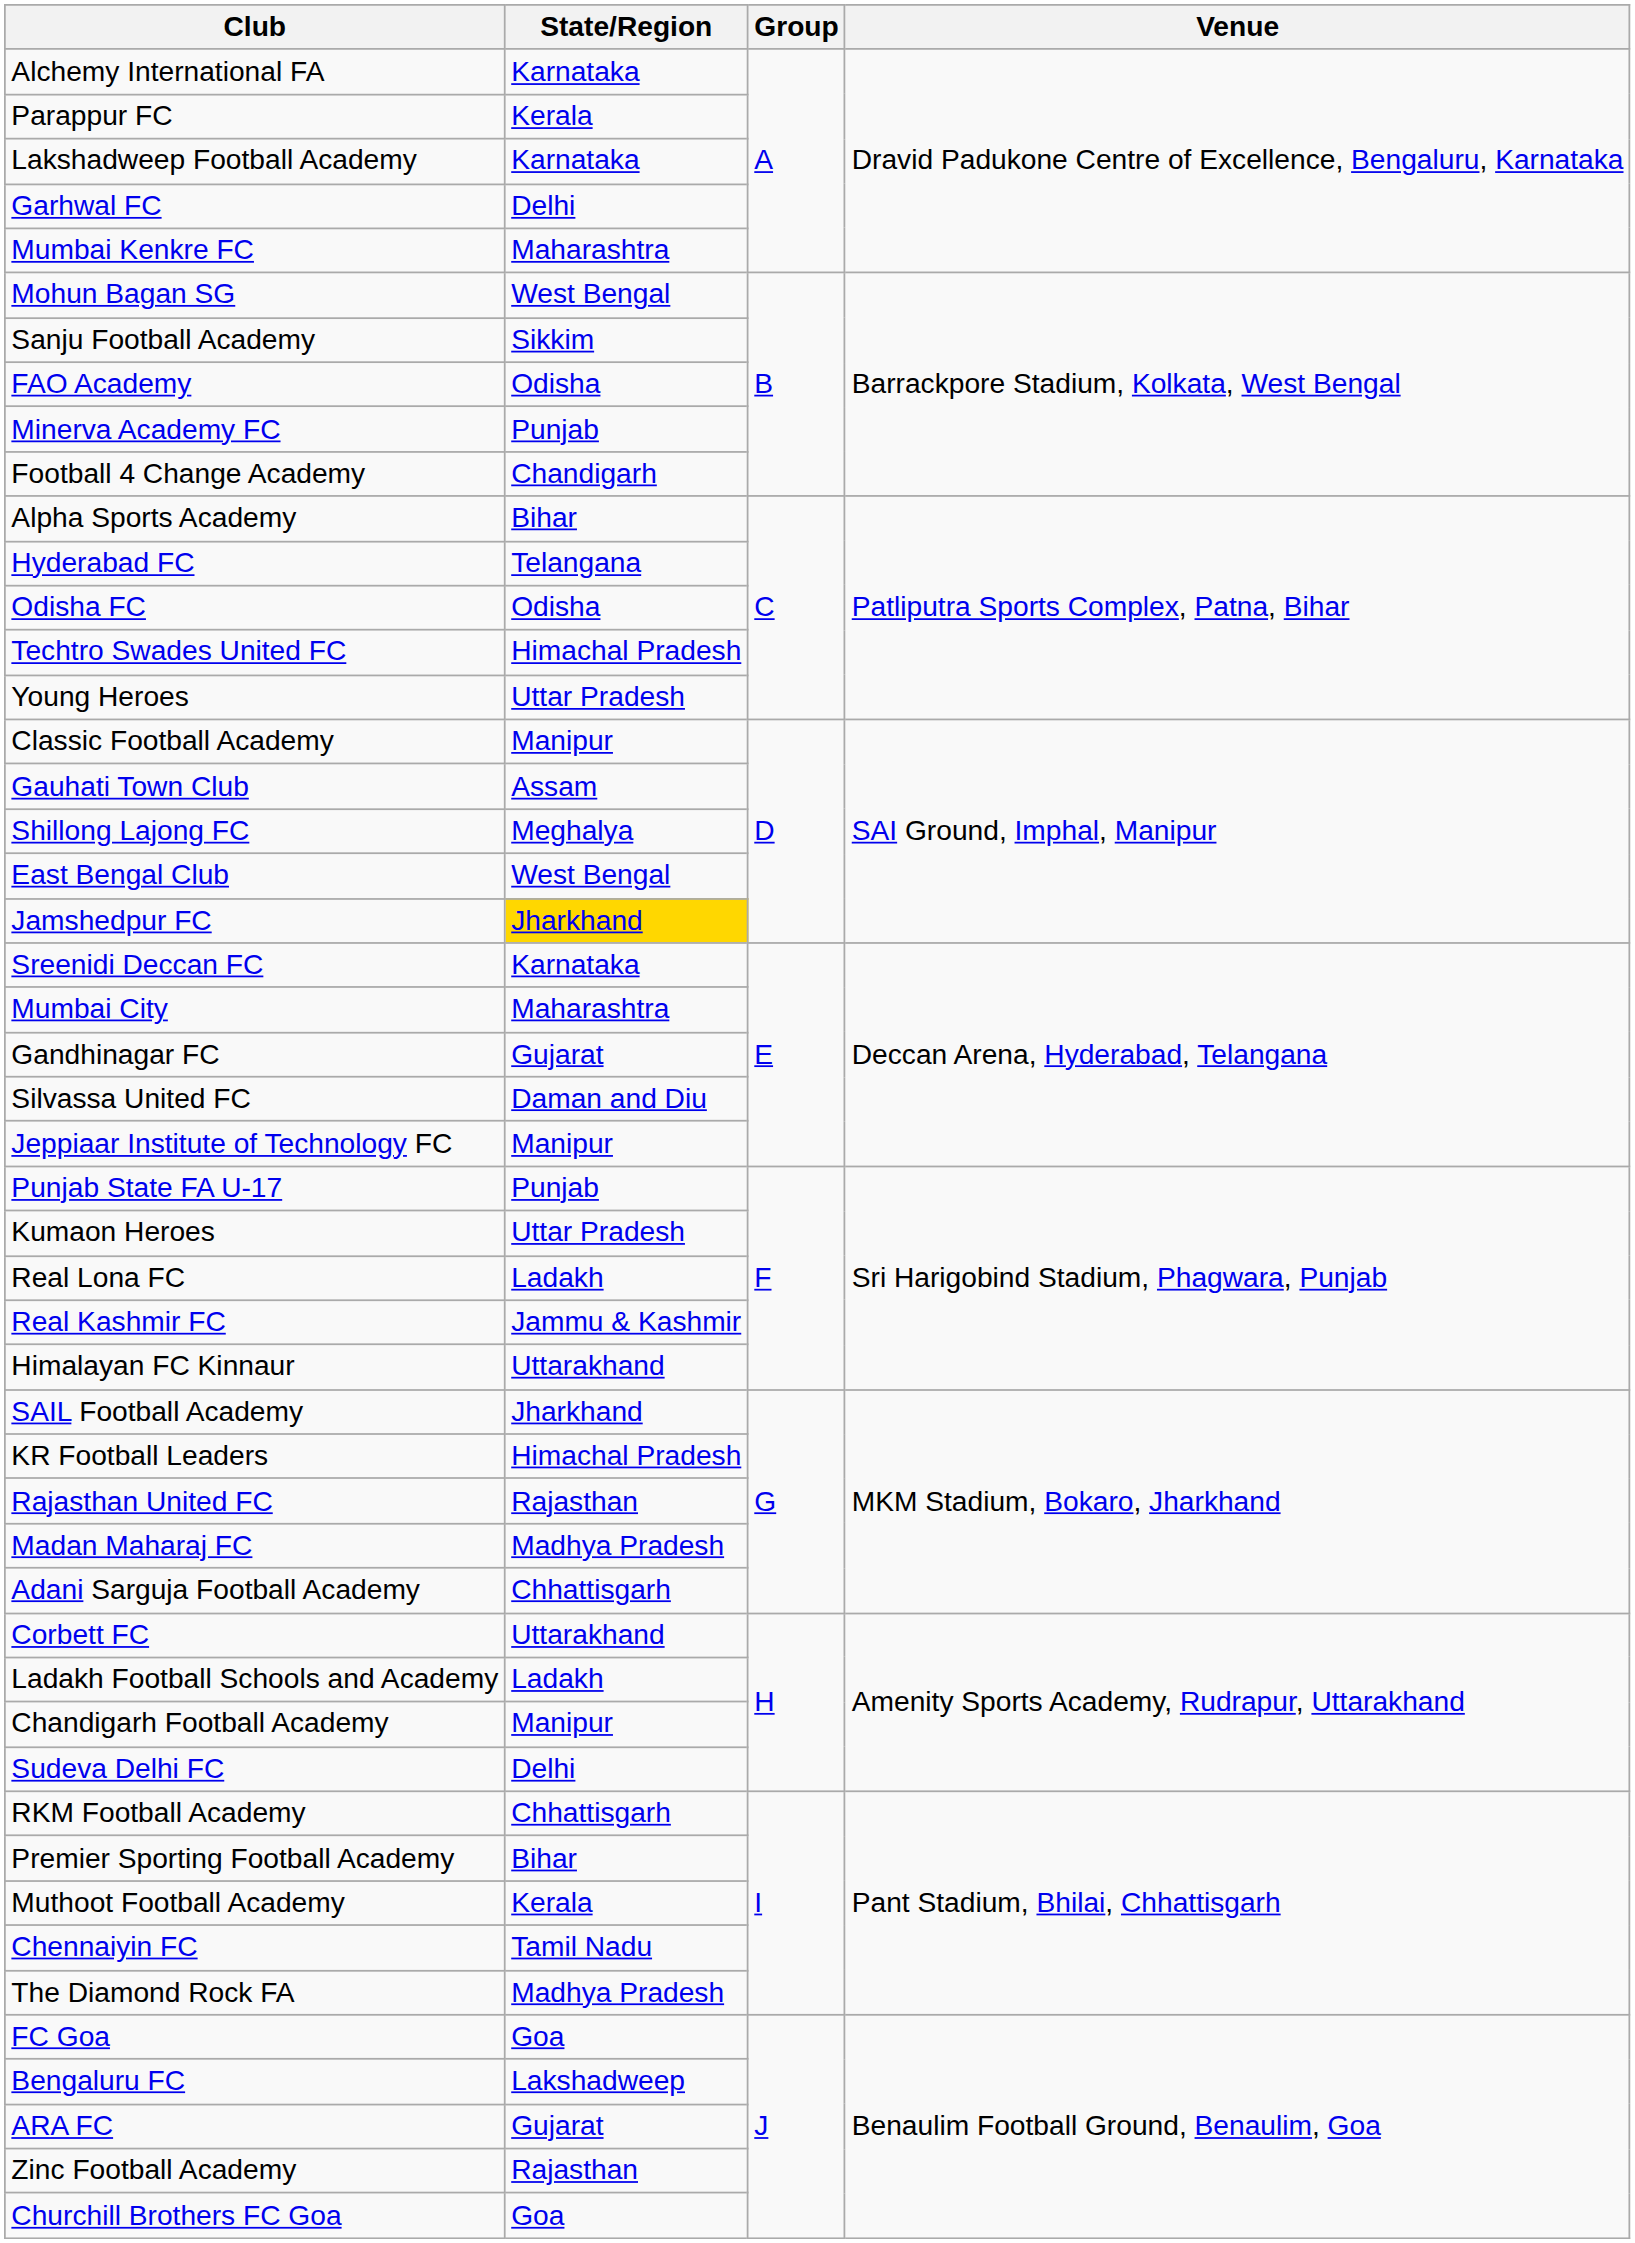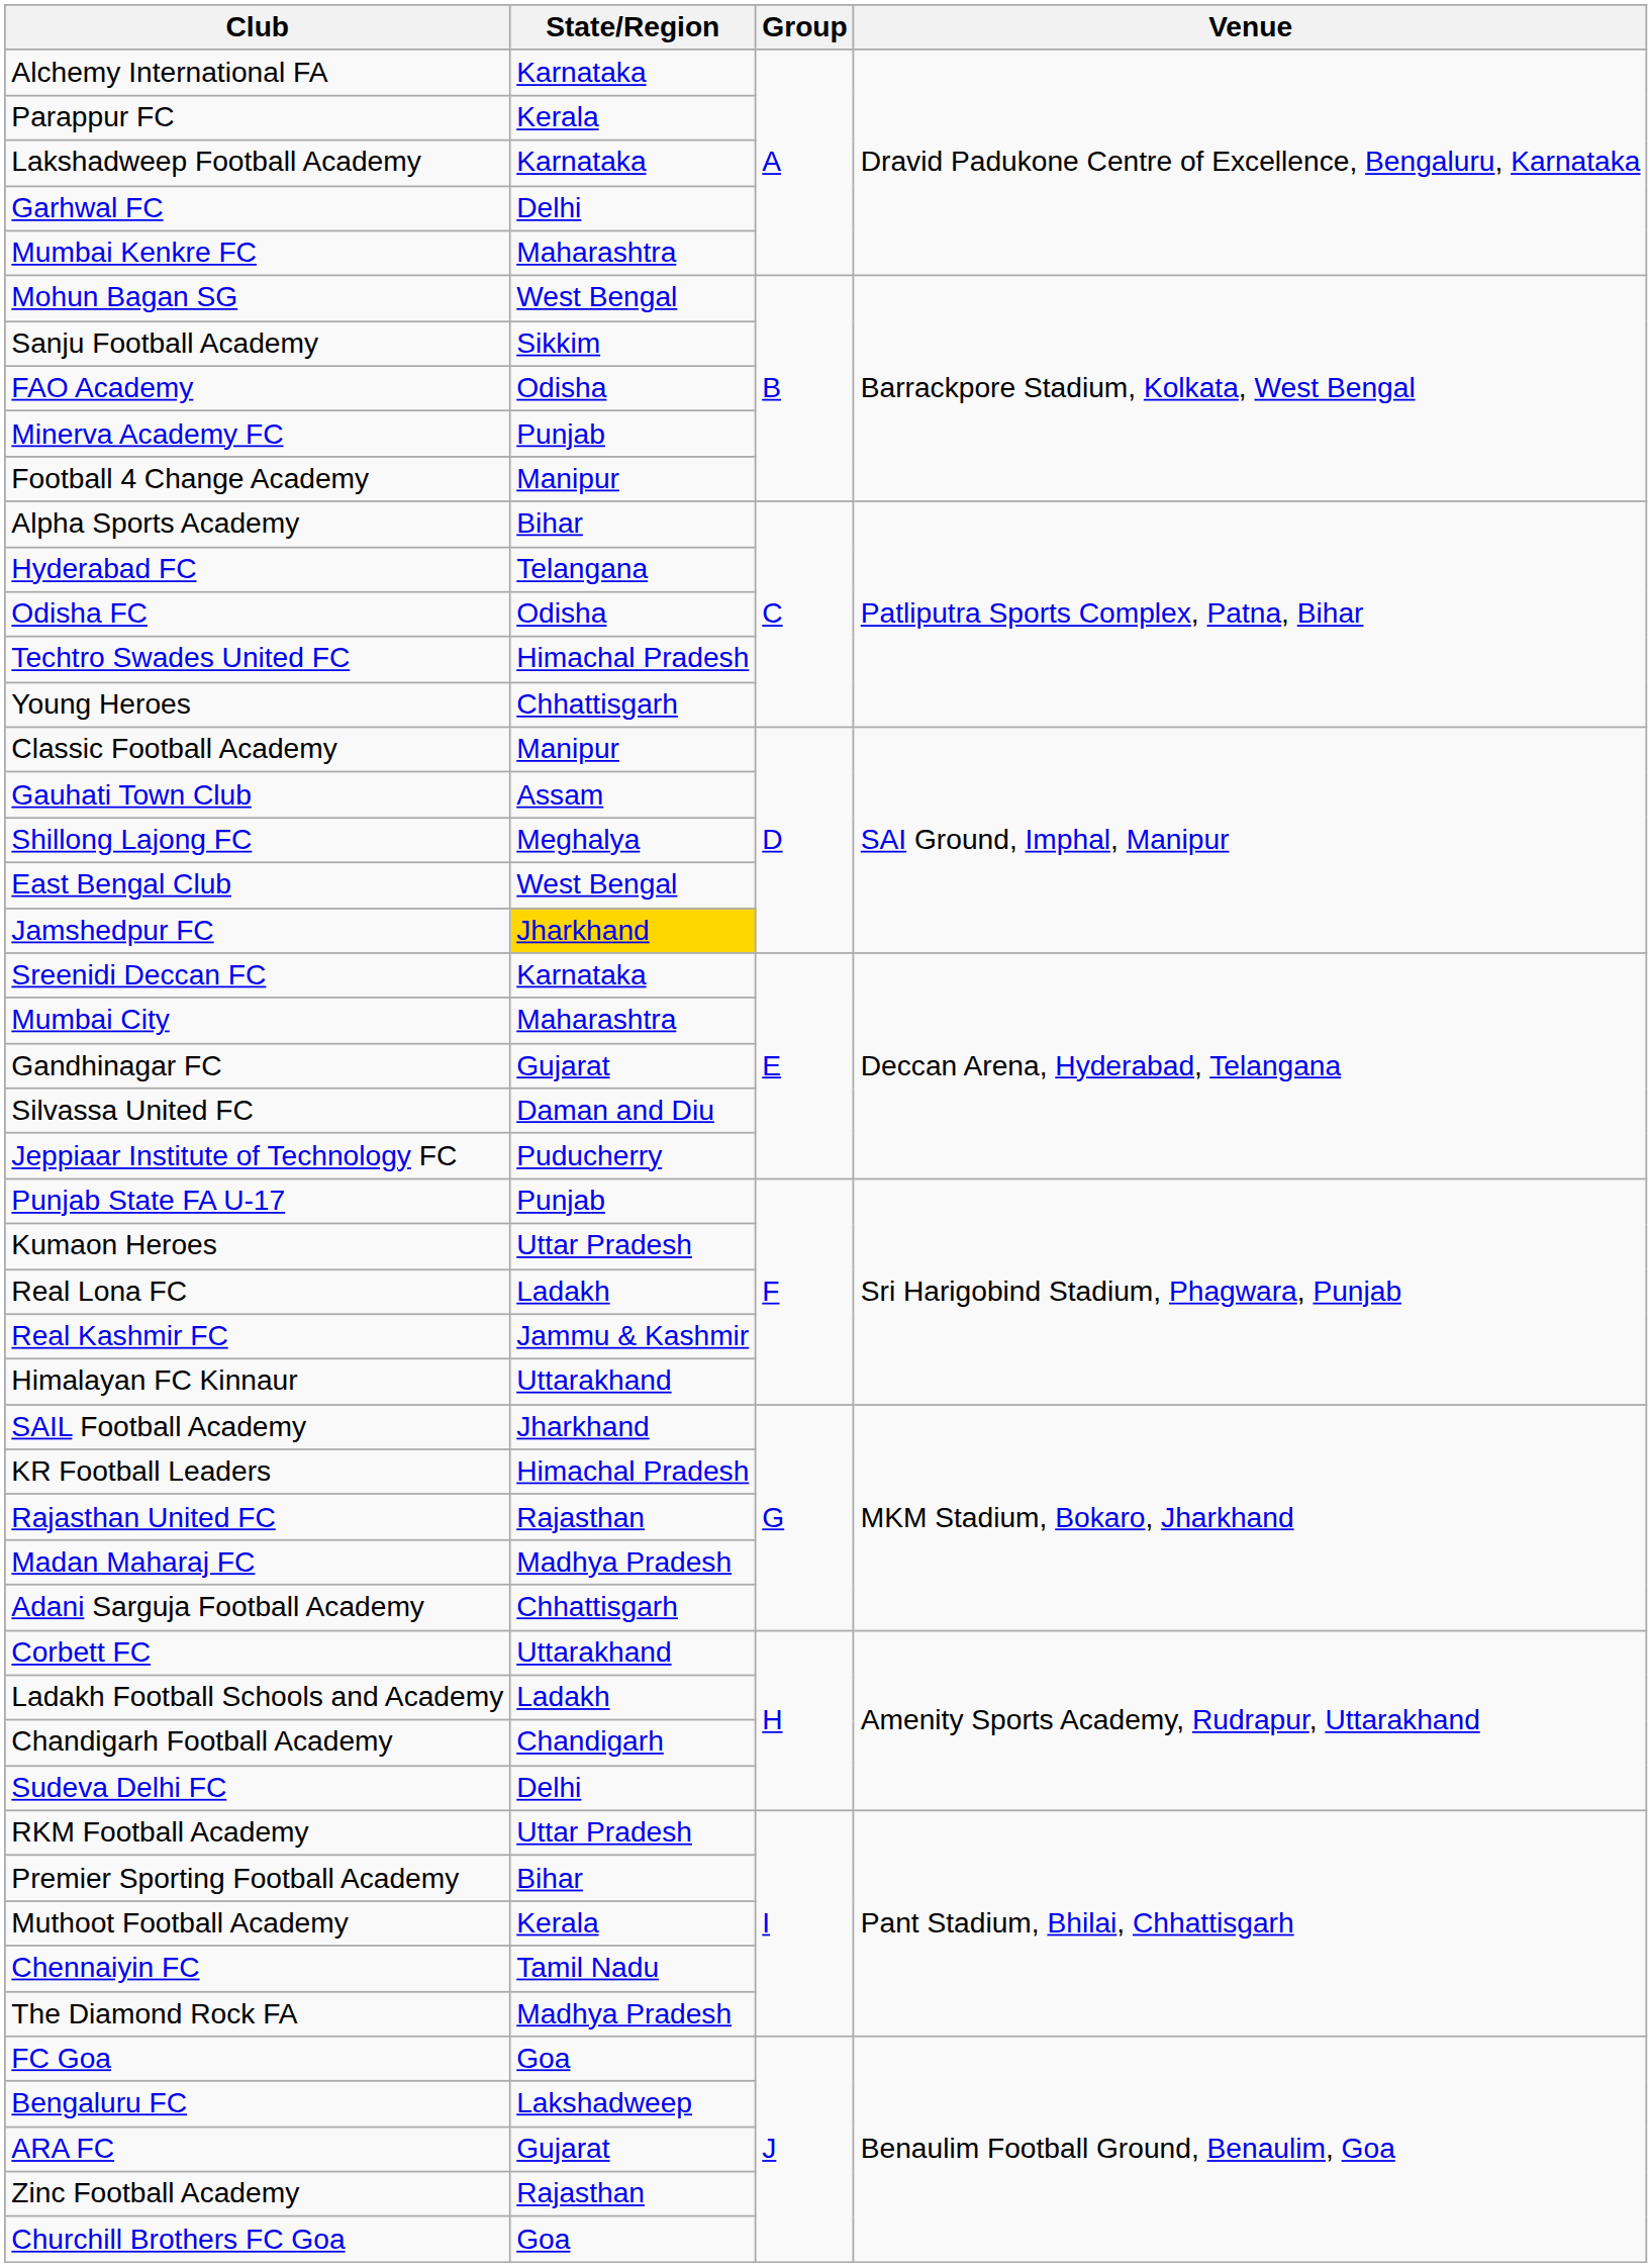Football 4 Change Academy | State/Region: Chandigarh -> Manipur
Young Heroes | State/Region: Uttar Pradesh -> Chhattisgarh
Jeppiaar Institute of Technology FC | State/Region: Manipur -> Puducherry
Chandigarh Football Academy | State/Region: Manipur -> Chandigarh
RKM Football Academy | State/Region: Chhattisgarh -> Uttar Pradesh
